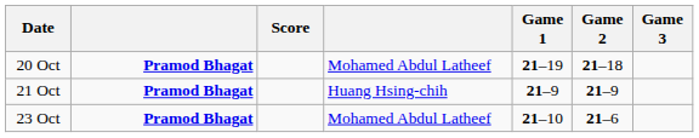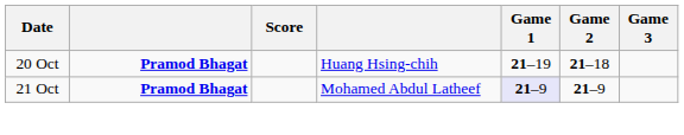20 Oct | column 4: Mohamed Abdul Latheef -> Huang Hsing-chih
21 Oct | column 4: Huang Hsing-chih -> Mohamed Abdul Latheef
21 Oct | Game 1: no background -> lavender background
- row: 23 Oct | Pramod Bhagat | Mohamed Abdul Latheef | 21–10 | 21–6
